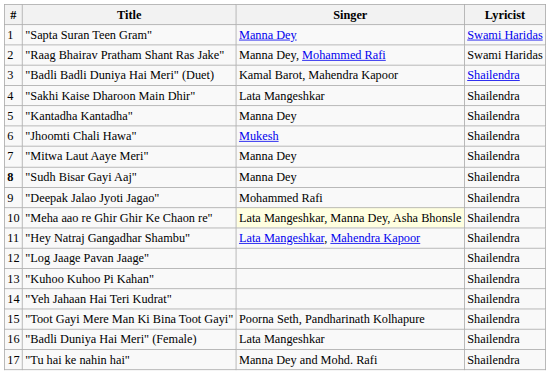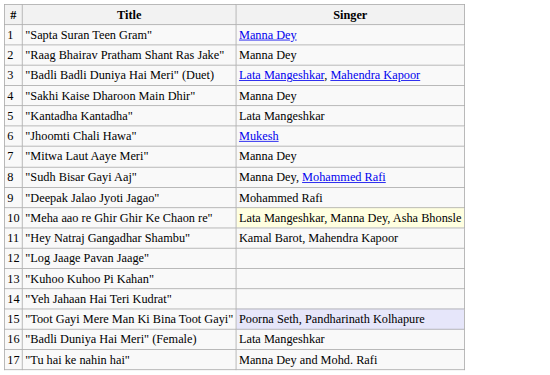- column: Lyricist | Swami Haridas | Swami Haridas | Shailendra | Shailendra | Shailendra | Shailendra | Shailendra | Shailendra | Shailendra | Shailendra | Shailendra | Shailendra | Shailendra | Shailendra | Shailendra | Shailendra | Shailendra
"Raag Bhairav Pratham Shant Ras Jake" | Singer: Manna Dey, Mohammed Rafi -> Manna Dey
"Badli Badli Duniya Hai Meri" (Duet) | Singer: Kamal Barot, Mahendra Kapoor -> Lata Mangeshkar, Mahendra Kapoor
"Sakhi Kaise Dharoon Main Dhir" | Singer: Lata Mangeshkar -> Manna Dey
"Kantadha Kantadha" | Singer: Manna Dey -> Lata Mangeshkar
"Sudh Bisar Gayi Aaj" | #: bold -> normal
"Sudh Bisar Gayi Aaj" | Singer: Manna Dey -> Manna Dey, Mohammed Rafi
"Hey Natraj Gangadhar Shambu" | Singer: Lata Mangeshkar, Mahendra Kapoor -> Kamal Barot, Mahendra Kapoor
"Toot Gayi Mere Man Ki Bina Toot Gayi" | Singer: no background -> lavender background
